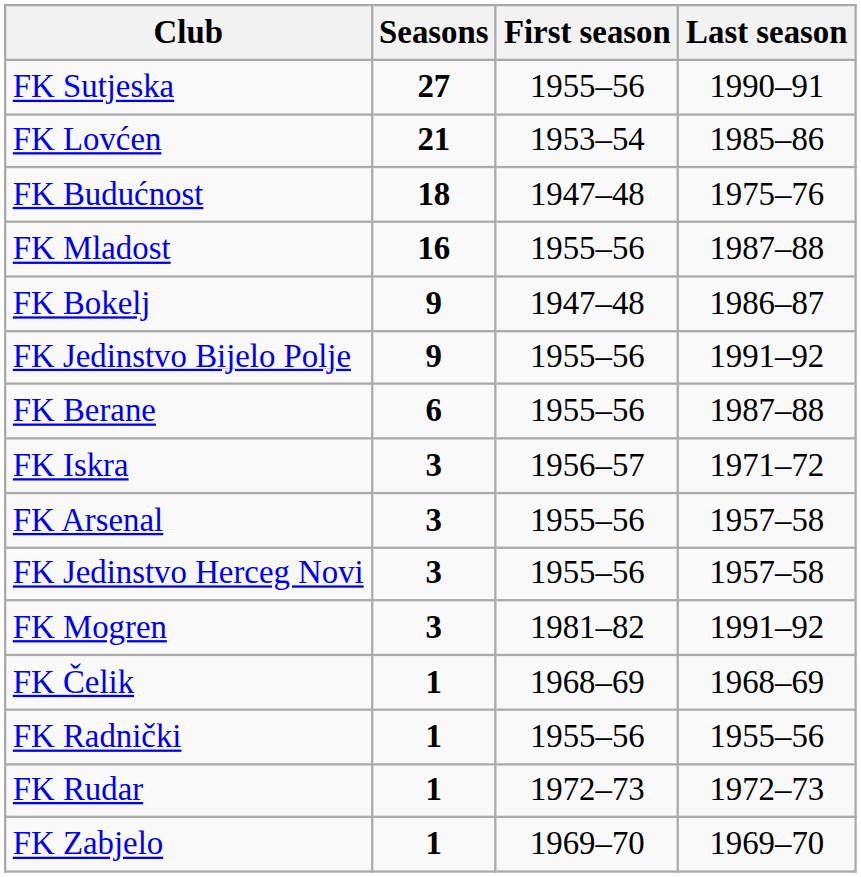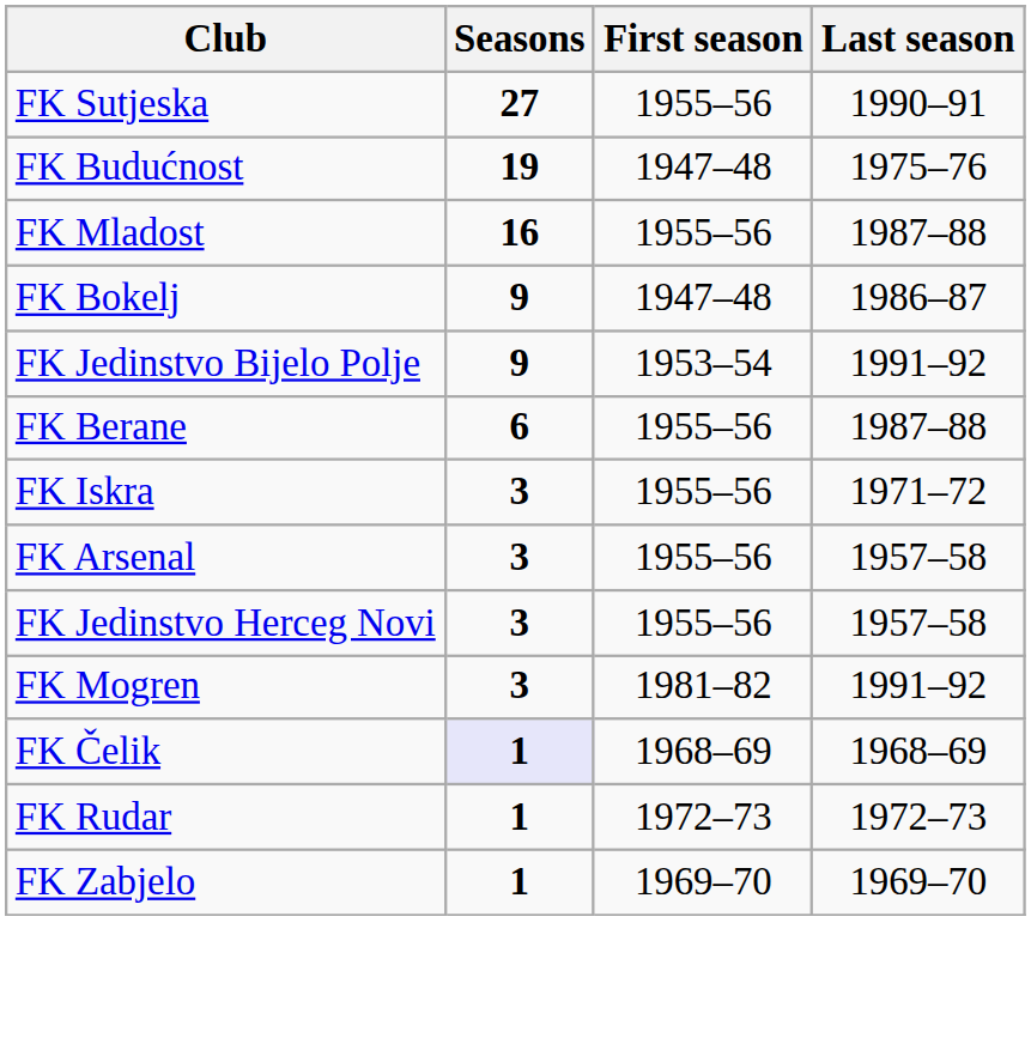- row: FK Lovćen | 21 | 1953–54 | 1985–86
FK Budućnost | Seasons: 18 -> 19
FK Jedinstvo Bijelo Polje | First season: 1955–56 -> 1953–54
FK Iskra | First season: 1956–57 -> 1955–56
FK Čelik | Seasons: no background -> lavender background
- row: FK Radnički | 1 | 1955–56 | 1955–56
